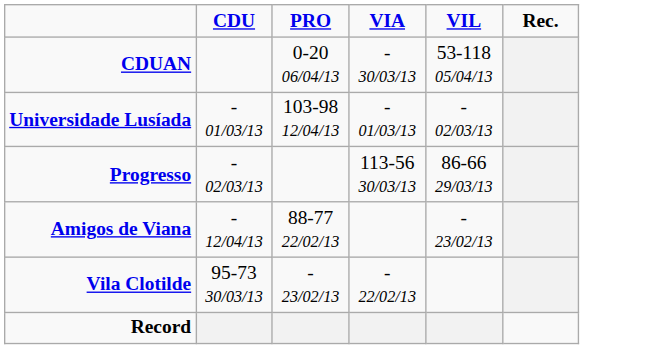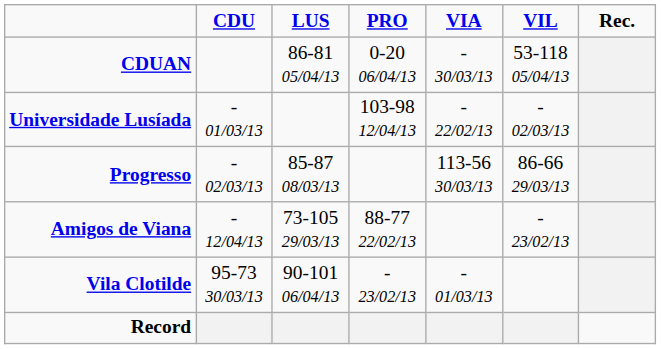+ column: LUS | 86-81 05/04/13 | 85-87 08/03/13 | 73-105 29/03/13 | 90-101 06/04/13
Universidade Lusíada | VIA: - 01/03/13 -> - 22/02/13
Vila Clotilde | VIA: - 22/02/13 -> - 01/03/13
